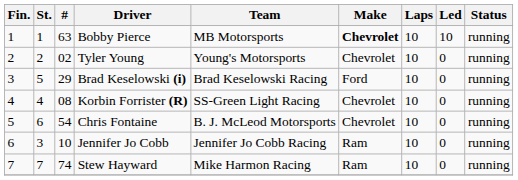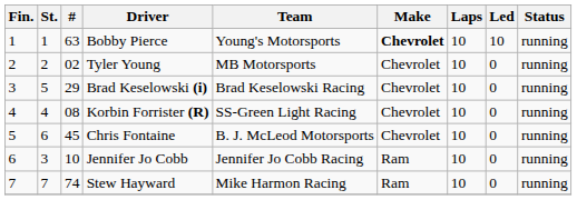Bobby Pierce | Team: MB Motorsports -> Young's Motorsports
Tyler Young | Team: Young's Motorsports -> MB Motorsports
Brad Keselowski (i) | Make: Ford -> Chevrolet
Chris Fontaine | #: 54 -> 45
